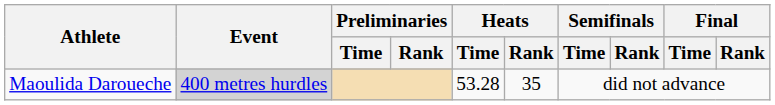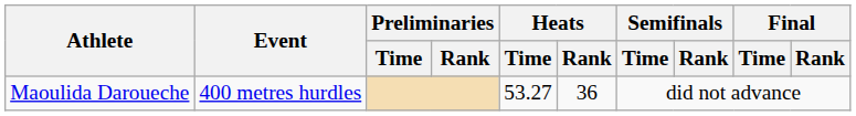Maoulida Daroueche | Event: lightgrey background -> no background
Maoulida Daroueche | Heats / Time: 53.28 -> 53.27
Maoulida Daroueche | Heats / Rank: 35 -> 36
